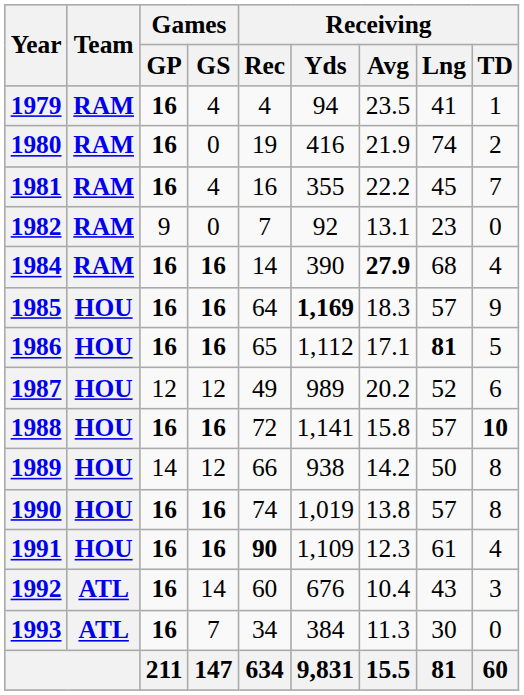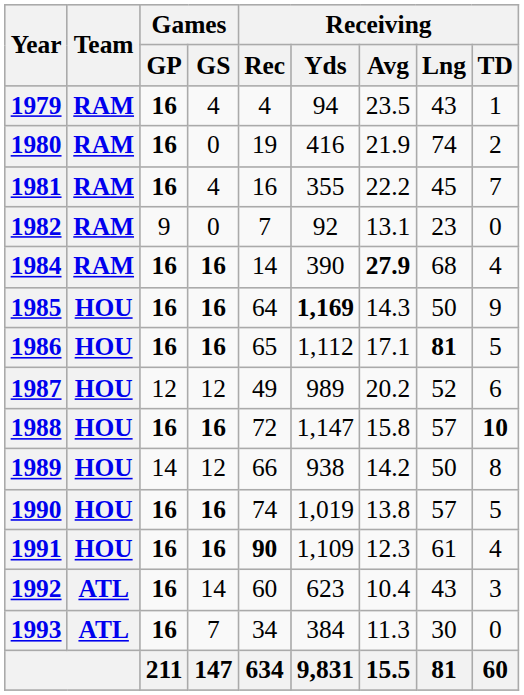1979 | Receiving / Lng: 41 -> 43
1985 | Receiving / Avg: 18.3 -> 14.3
1985 | Receiving / Lng: 57 -> 50
1988 | Receiving / Yds: 1,141 -> 1,147
1990 | Receiving / TD: 8 -> 5
1992 | Receiving / Yds: 676 -> 623
